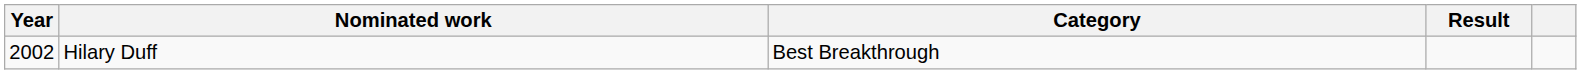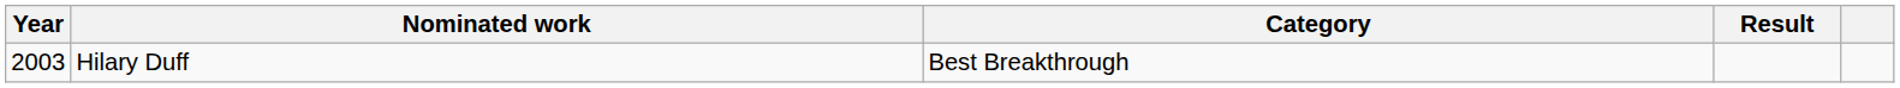Hilary Duff | Year: 2002 -> 2003
